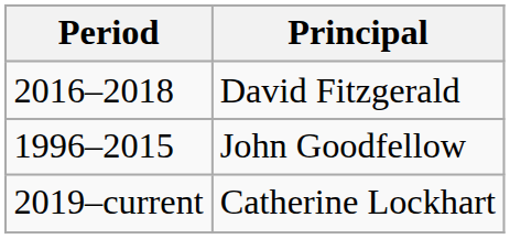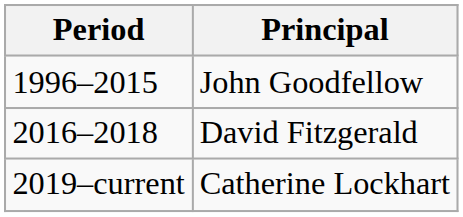rows swapped: John Goodfellow <-> David Fitzgerald
